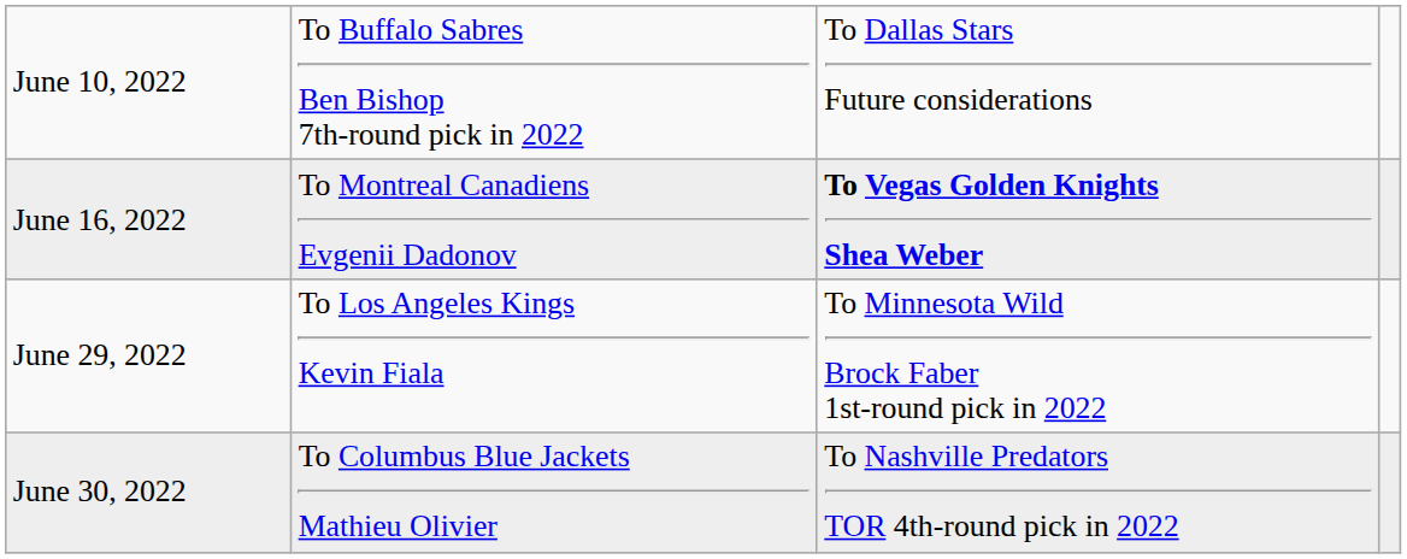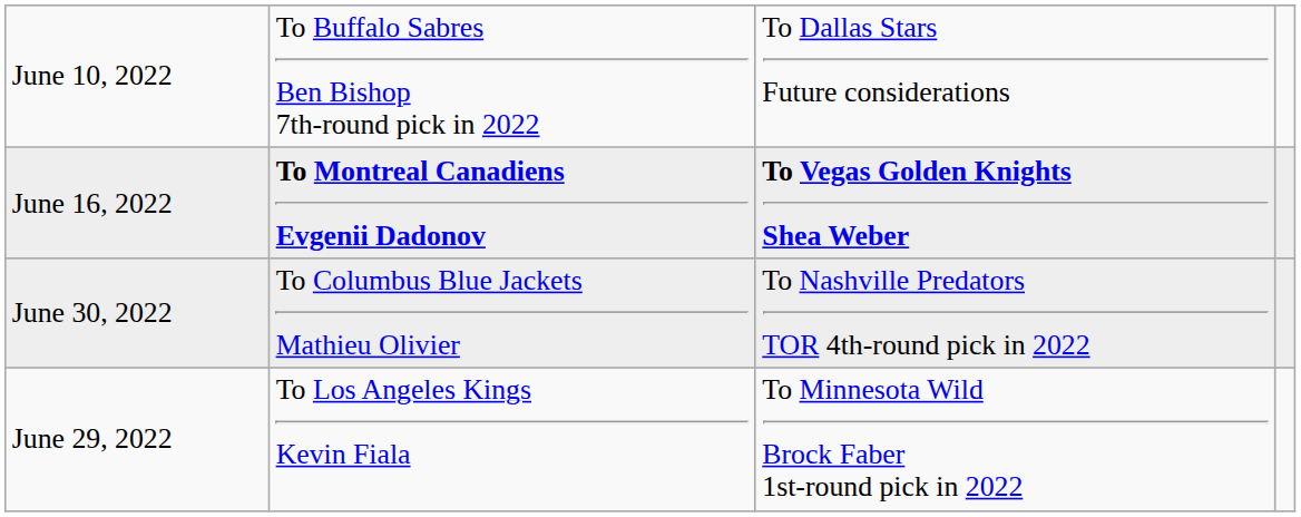June 16, 2022 | column 2: normal -> bold
rows swapped: June 29, 2022 <-> June 30, 2022
